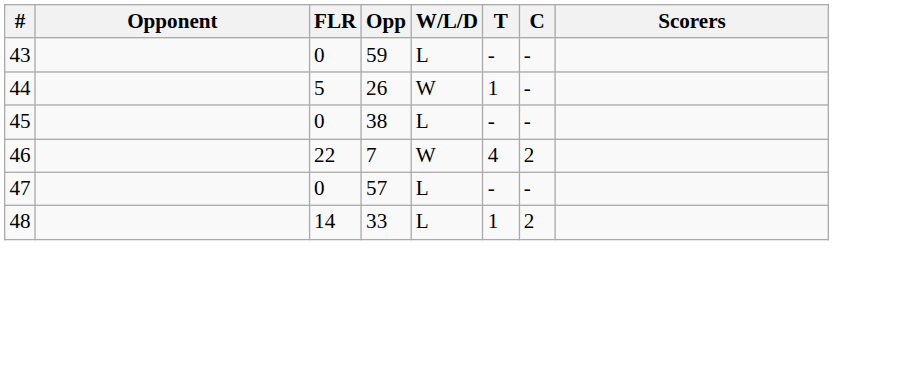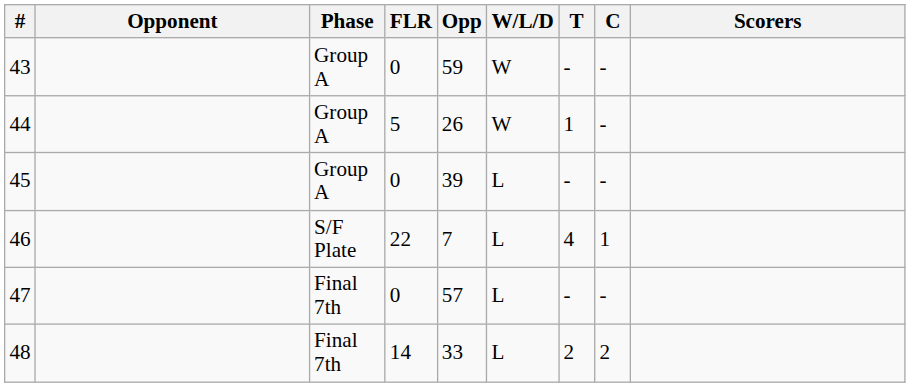+ column: Phase | Group A | Group A | Group A | S/F Plate | Final 7th | Final 7th
43 | W/L/D: L -> W
45 | Opp: 38 -> 39
46 | W/L/D: W -> L
46 | C: 2 -> 1
48 | T: 1 -> 2
